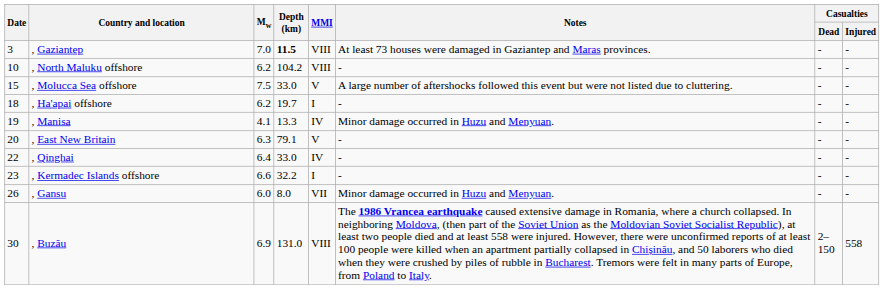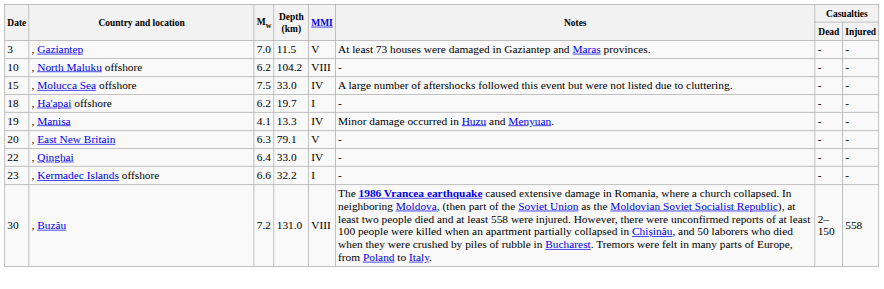, Gaziantep | Depth (km): bold -> normal
, Gaziantep | MMI: VIII -> V
, Molucca Sea offshore | MMI: V -> IV
- row: 26 | , Gansu | 6.0 | 8.0 | VII | Minor damage occurred in Huzu and Menyuan. | - | -
, Buzău | Mw: 6.9 -> 7.2
